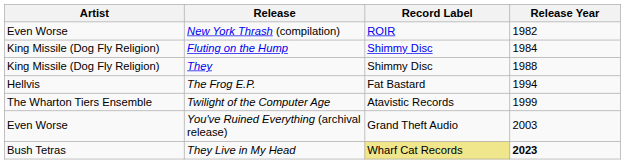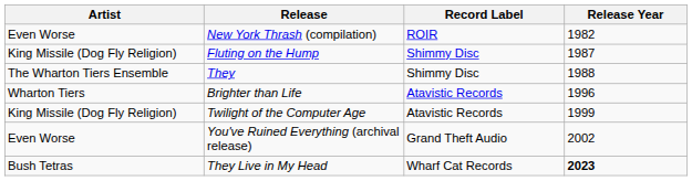Fluting on the Hump | Release Year: 1984 -> 1987
They | Artist: King Missile (Dog Fly Religion) -> The Wharton Tiers Ensemble
- row: Hellvis | The Frog E.P. | Fat Bastard | 1994
+ row: Wharton Tiers | Brighter than Life | Atavistic Records | 1996
Twilight of the Computer Age | Artist: The Wharton Tiers Ensemble -> King Missile (Dog Fly Religion)
You've Ruined Everything (archival release) | Release Year: 2003 -> 2002
They Live in My Head | Record Label: khaki background -> no background
